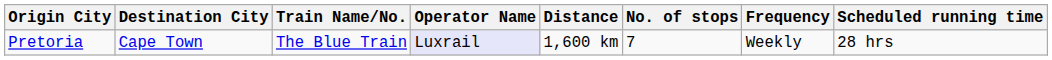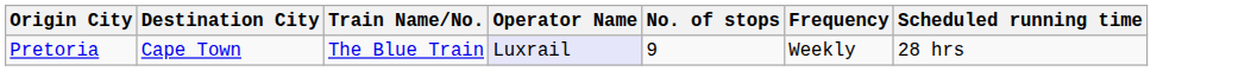- column: Distance | 1,600 km
Pretoria | No. of stops: 7 -> 9
